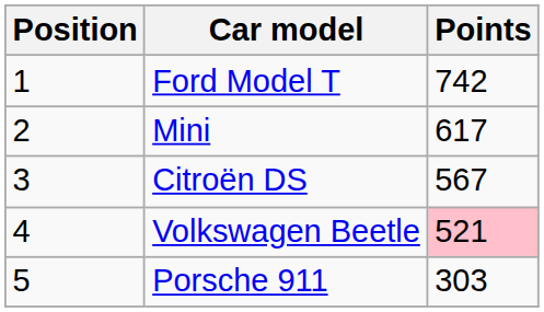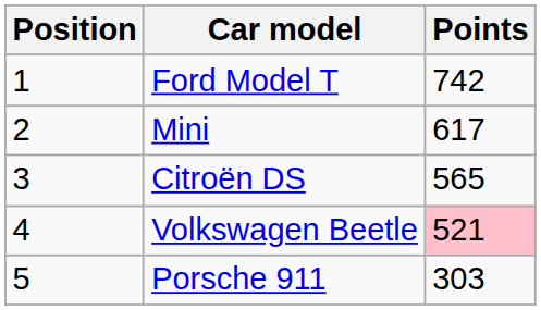Citroën DS | Points: 567 -> 565
